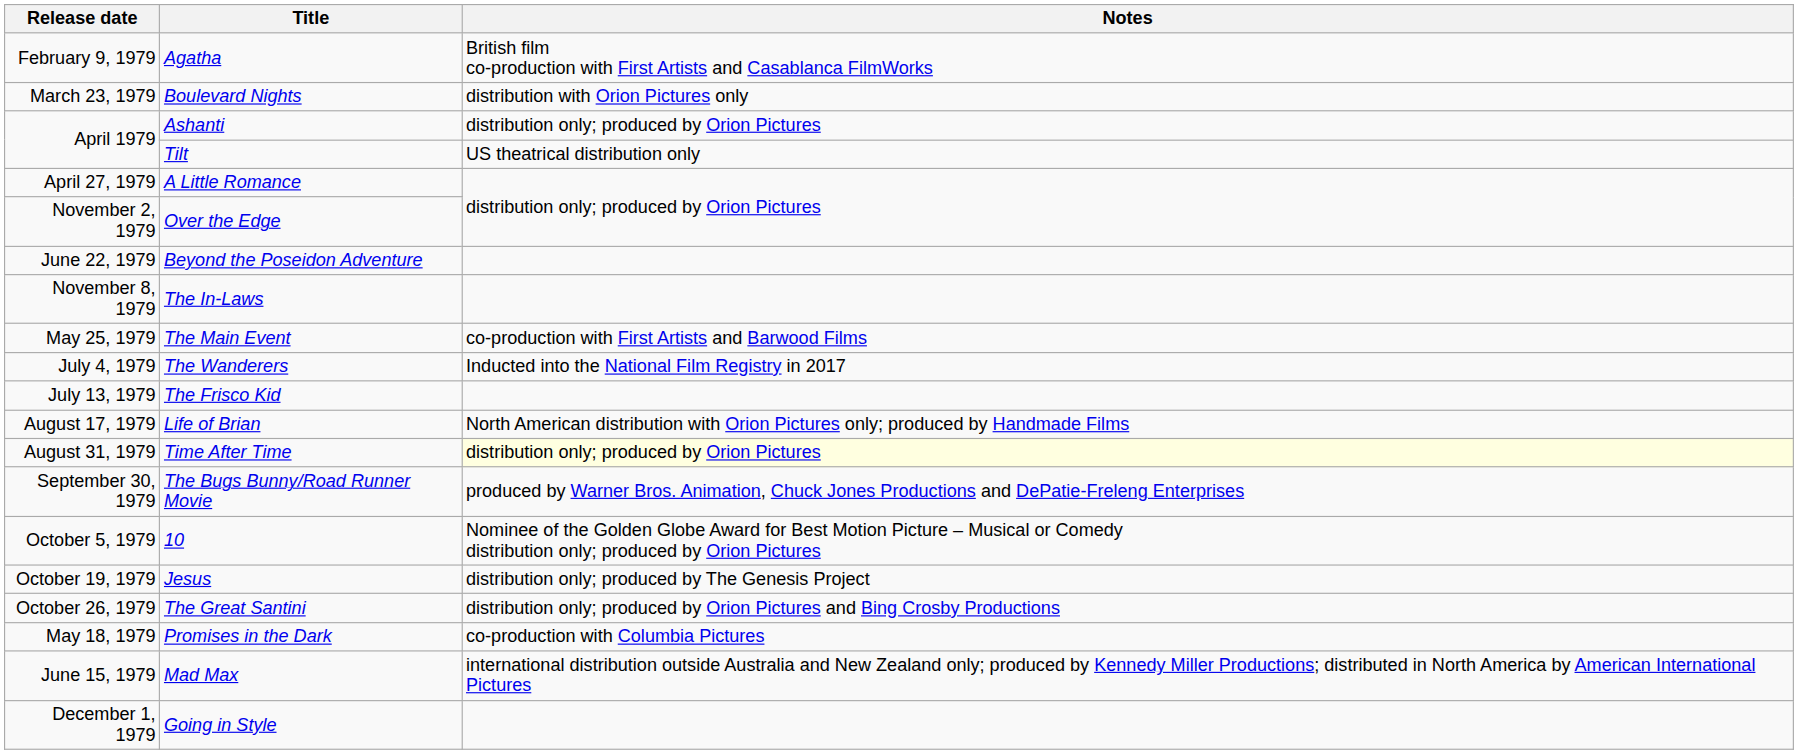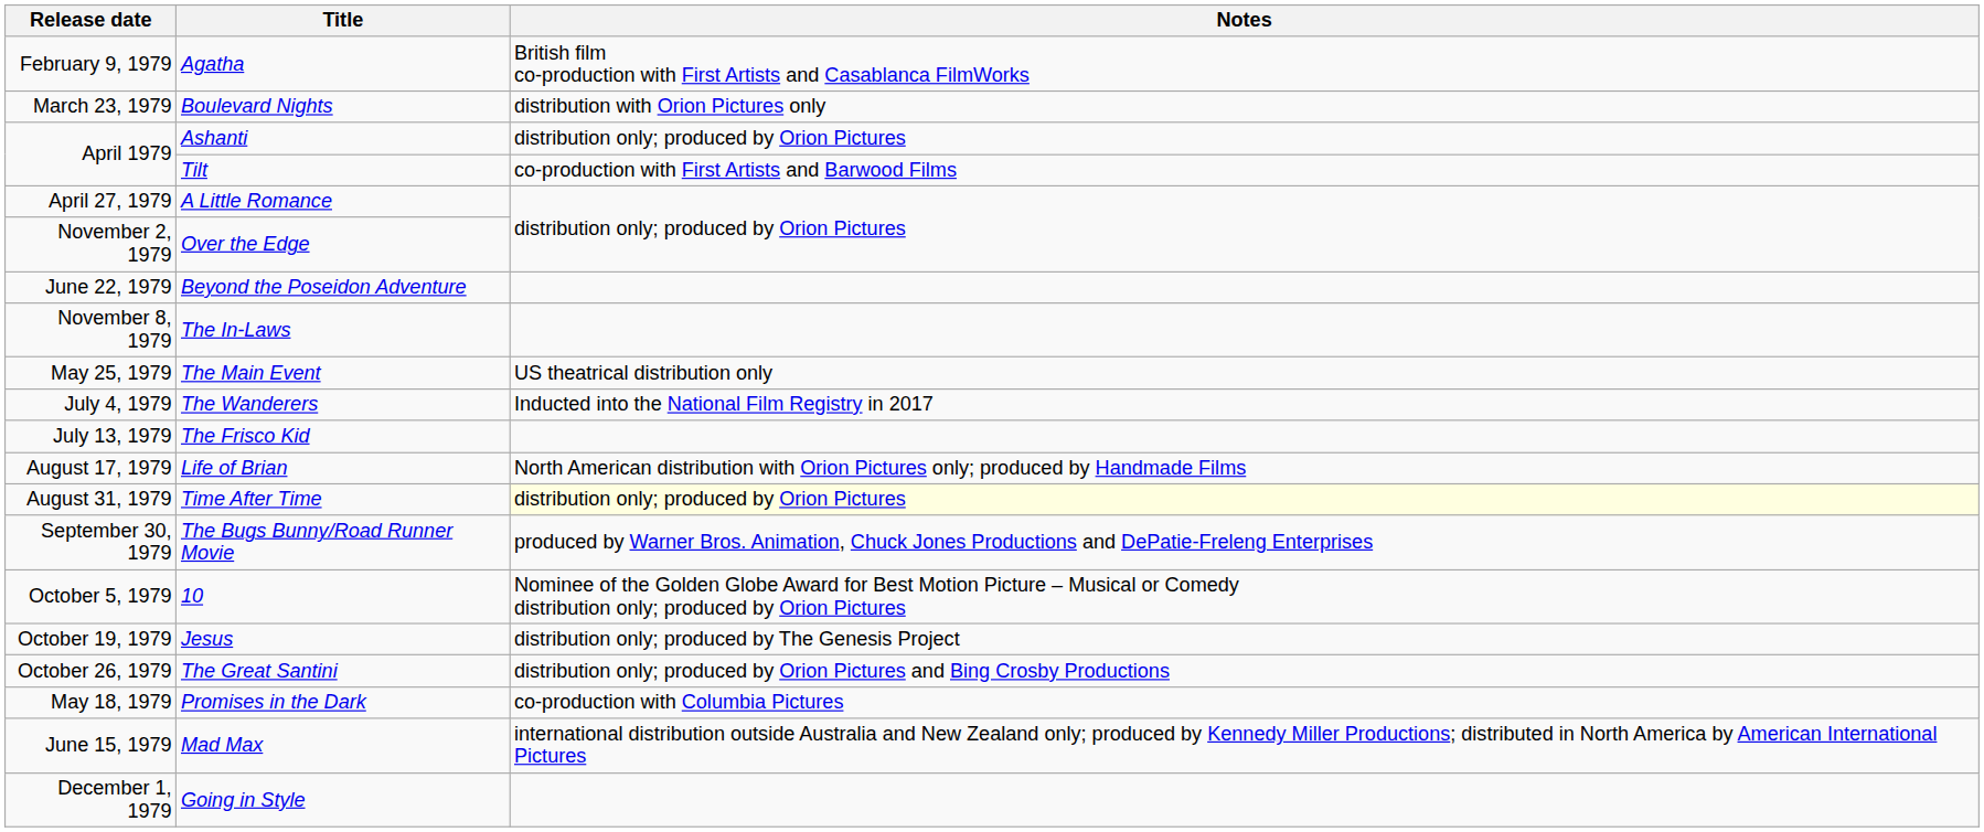Tilt | Notes: US theatrical distribution only -> co-production with First Artists and Barwood Films
The Main Event | Notes: co-production with First Artists and Barwood Films -> US theatrical distribution only
